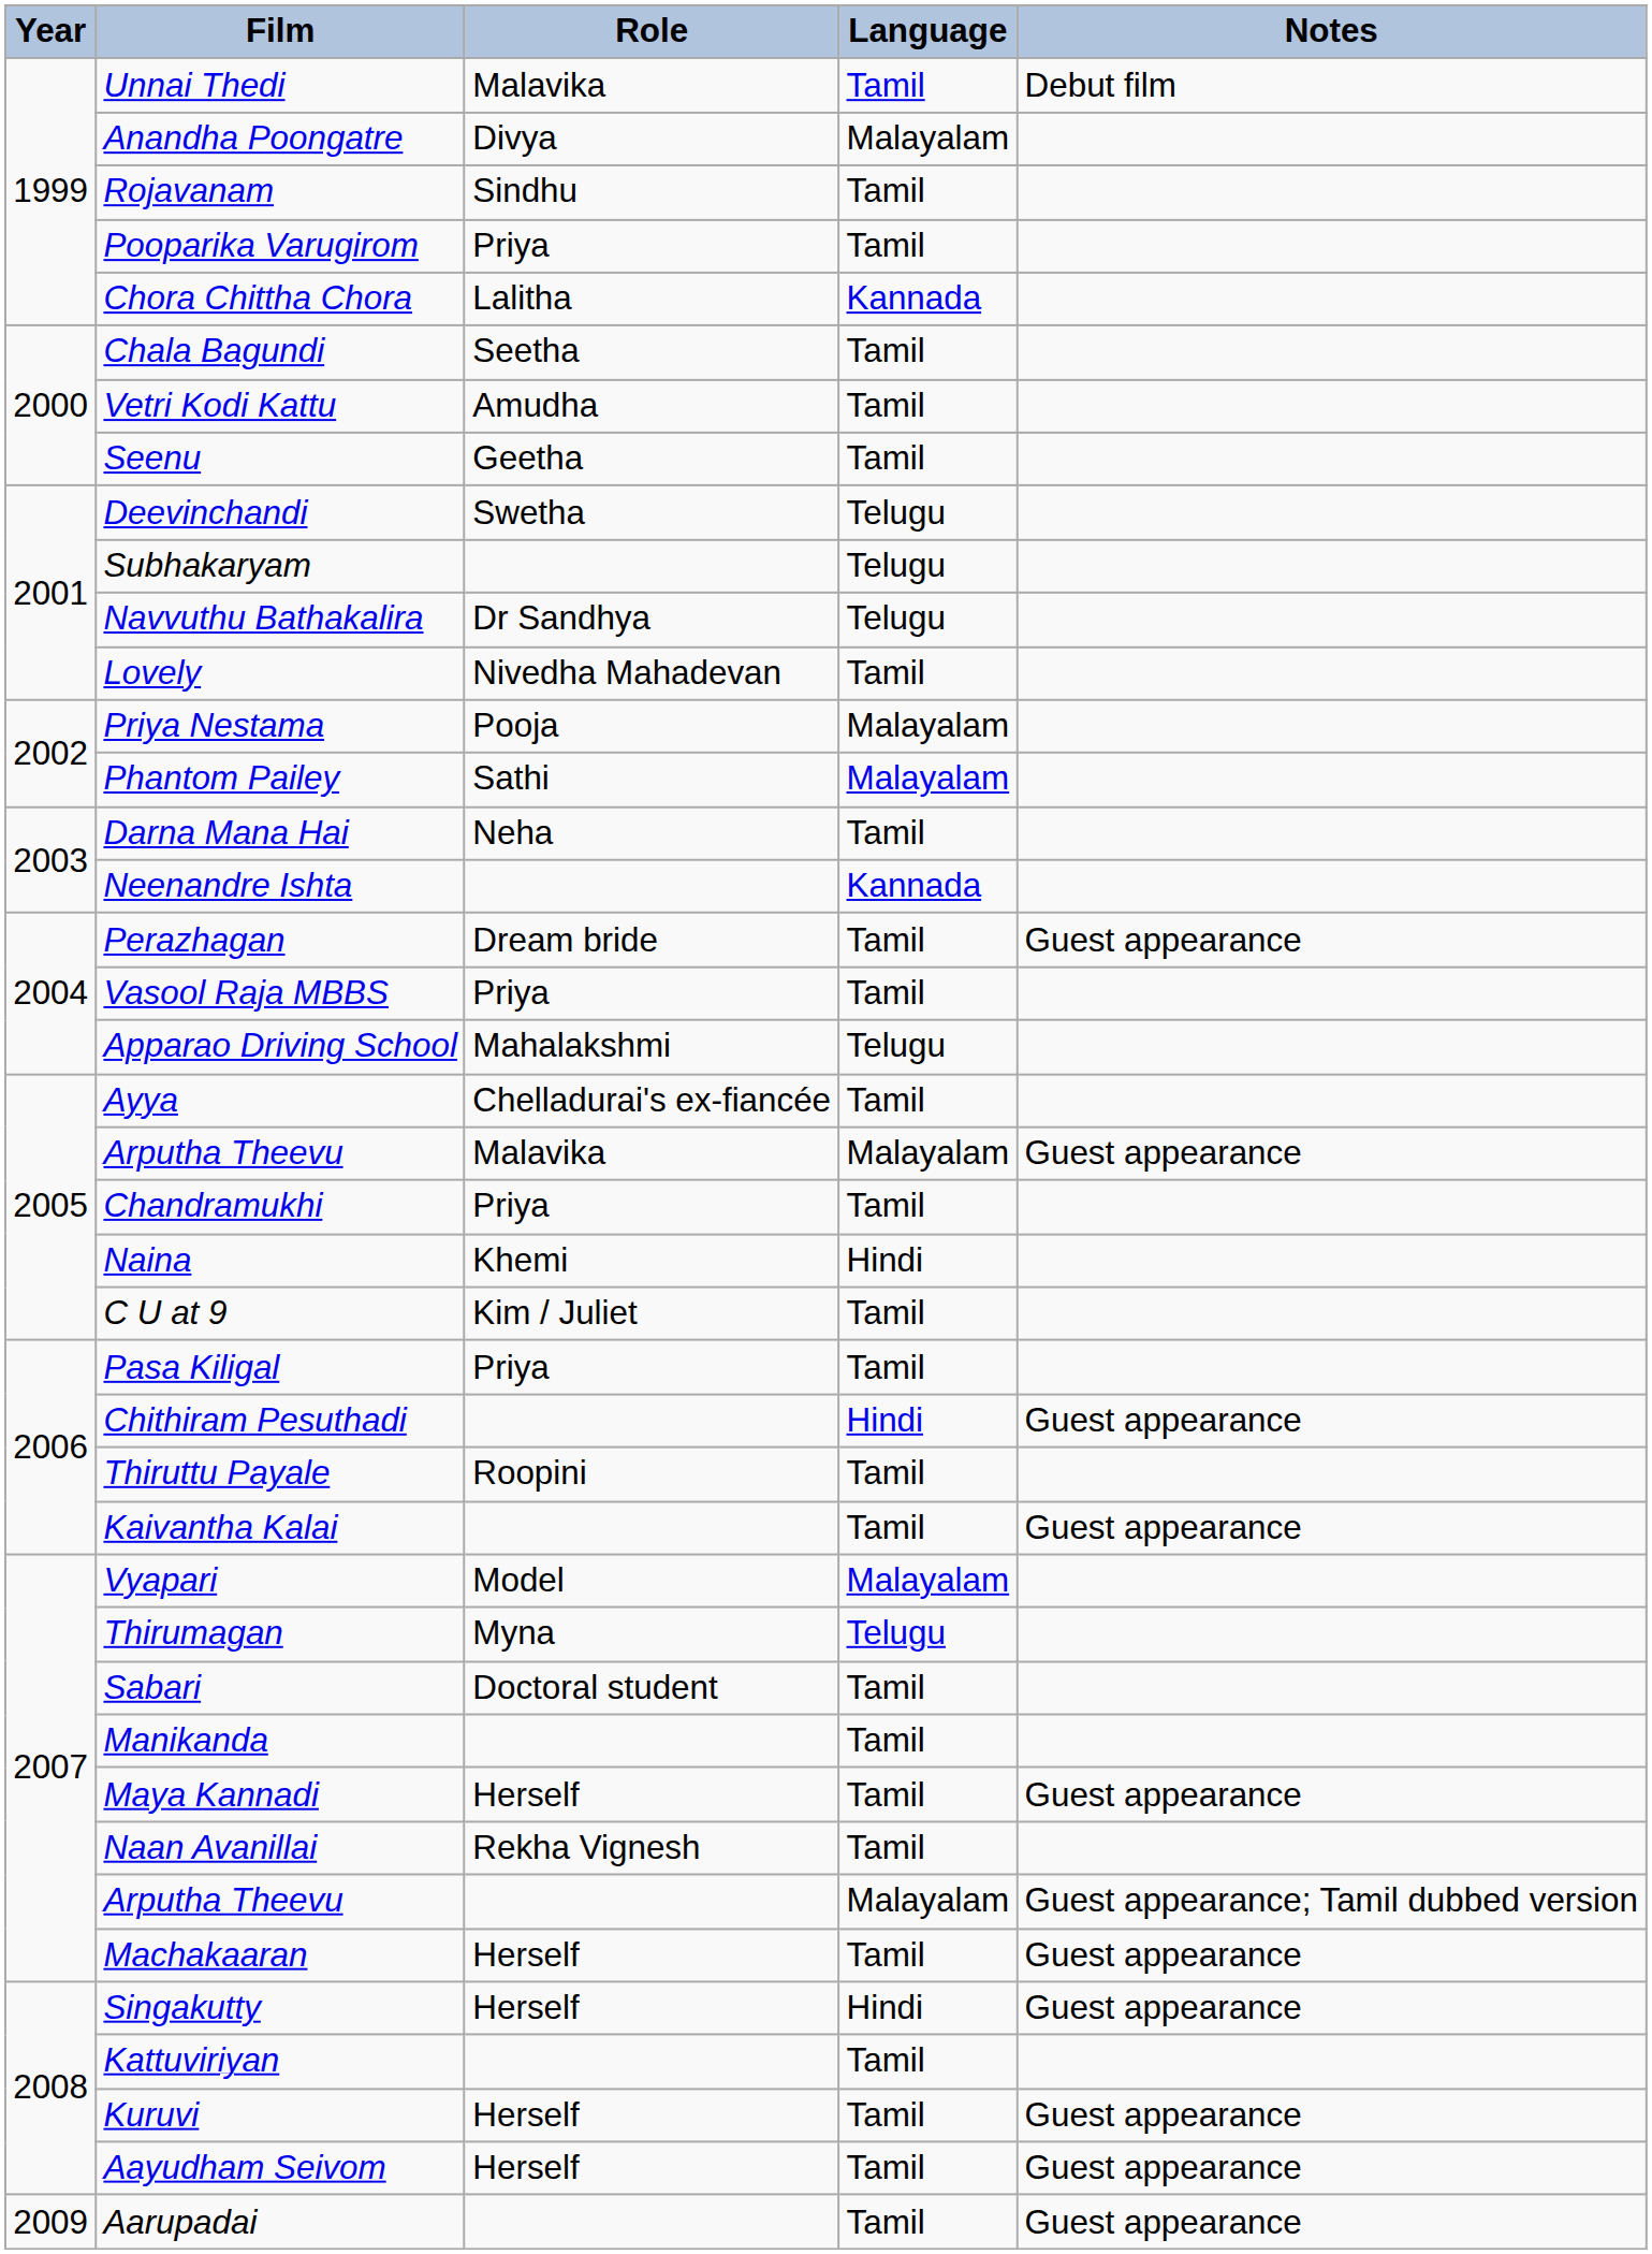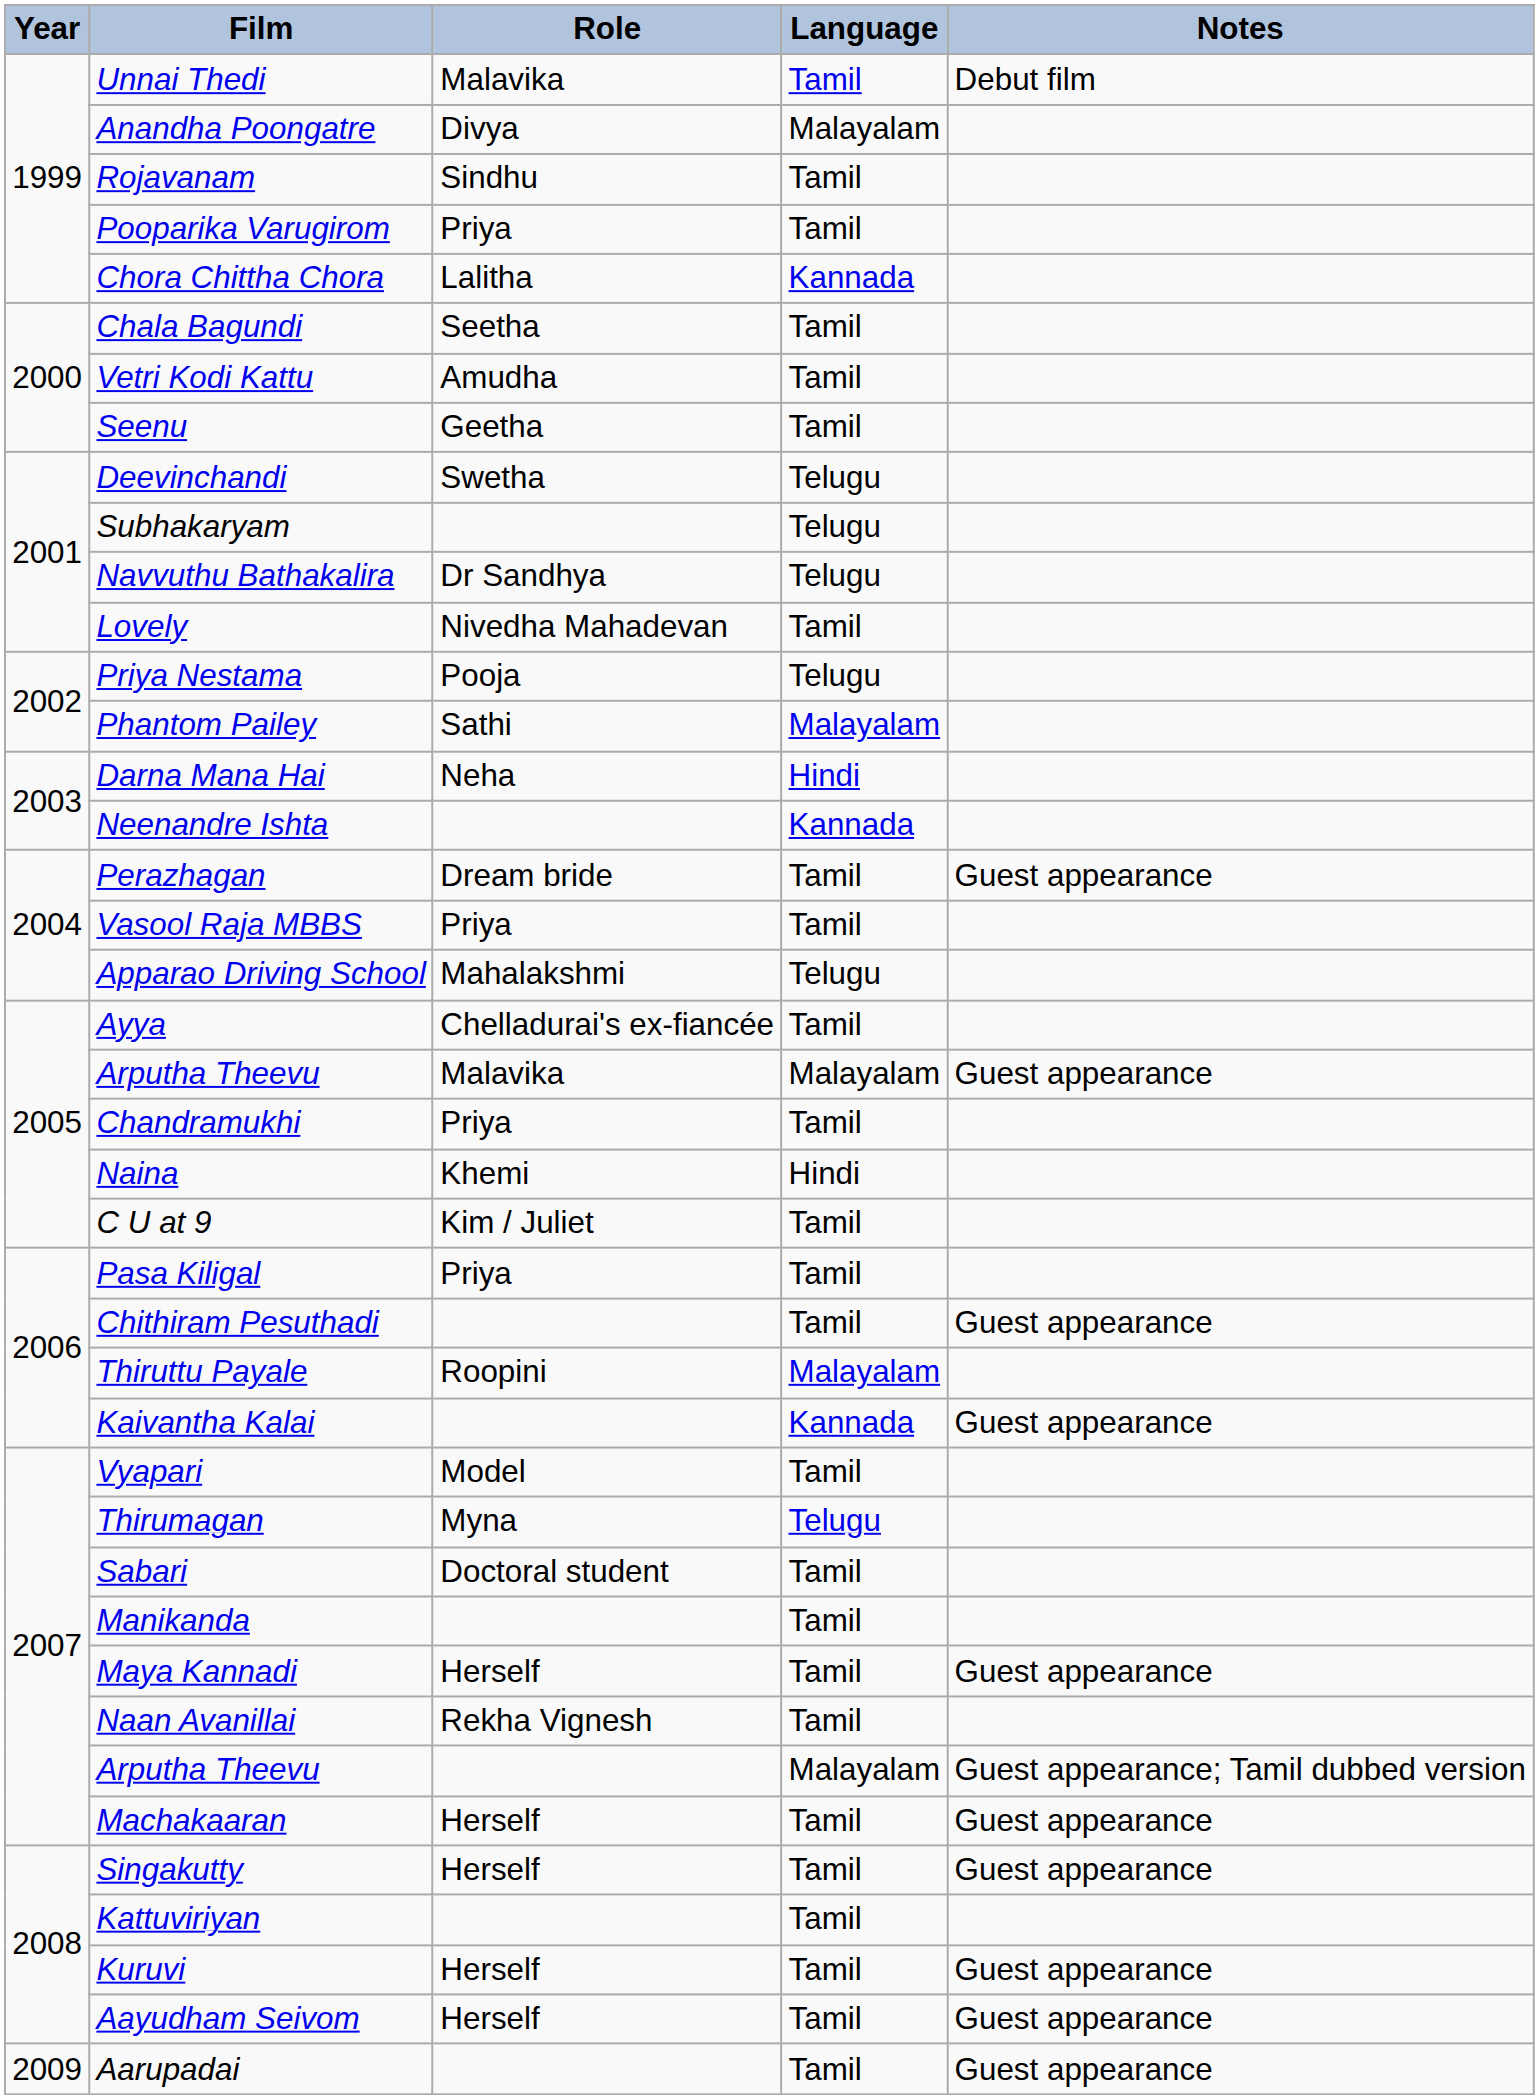Priya Nestama | Language: Malayalam -> Telugu
Darna Mana Hai | Language: Tamil -> Hindi
Chithiram Pesuthadi | Language: Hindi -> Tamil
Thiruttu Payale | Language: Tamil -> Malayalam
Kaivantha Kalai | Language: Tamil -> Kannada
Vyapari | Language: Malayalam -> Tamil
Singakutty | Language: Hindi -> Tamil
